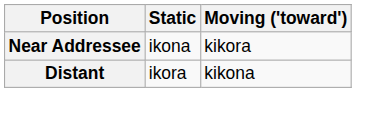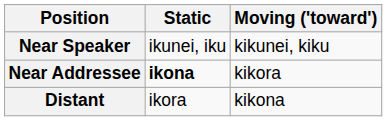+ row: Near Speaker | ikunei, iku | kikunei, kiku
Near Addressee | Static: normal -> bold
